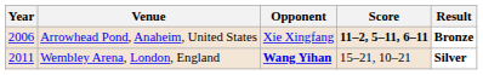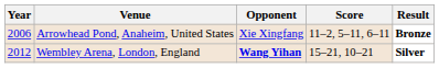Arrowhead Pond, Anaheim, United States | Score: bold -> normal
Wembley Arena, London, England | Year: 2011 -> 2012
